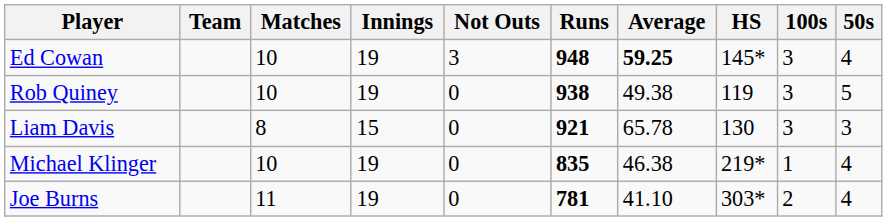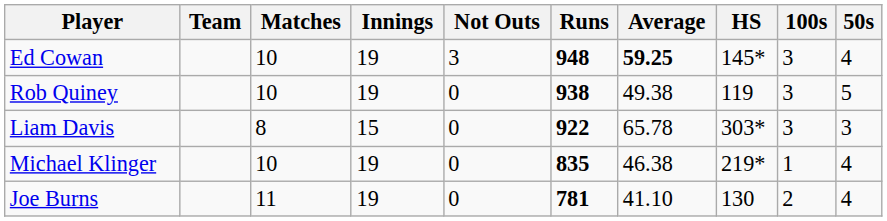Liam Davis | Runs: 921 -> 922
Liam Davis | HS: 130 -> 303*
Joe Burns | HS: 303* -> 130
